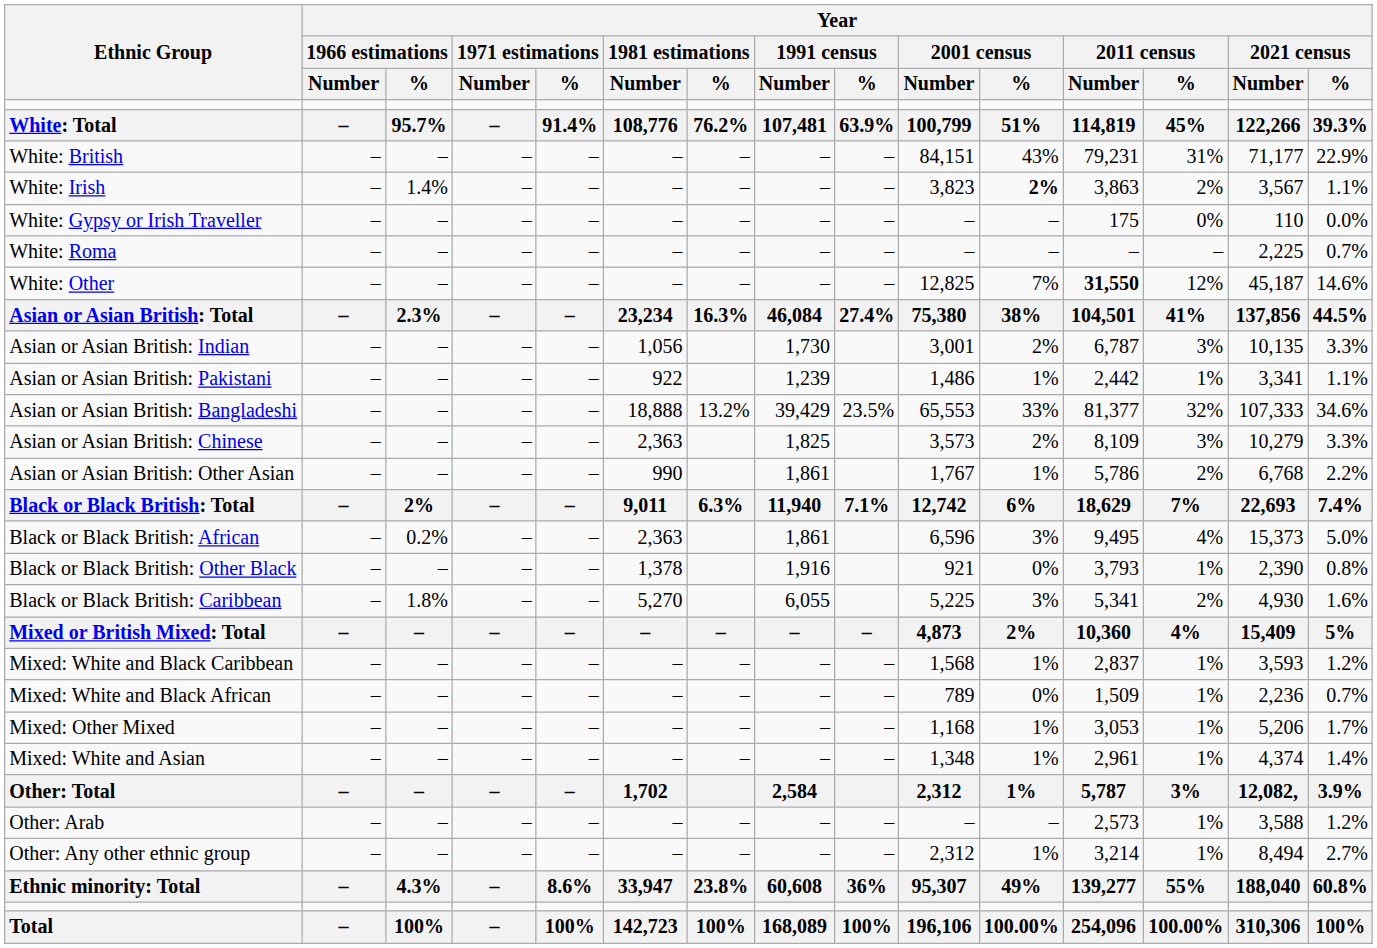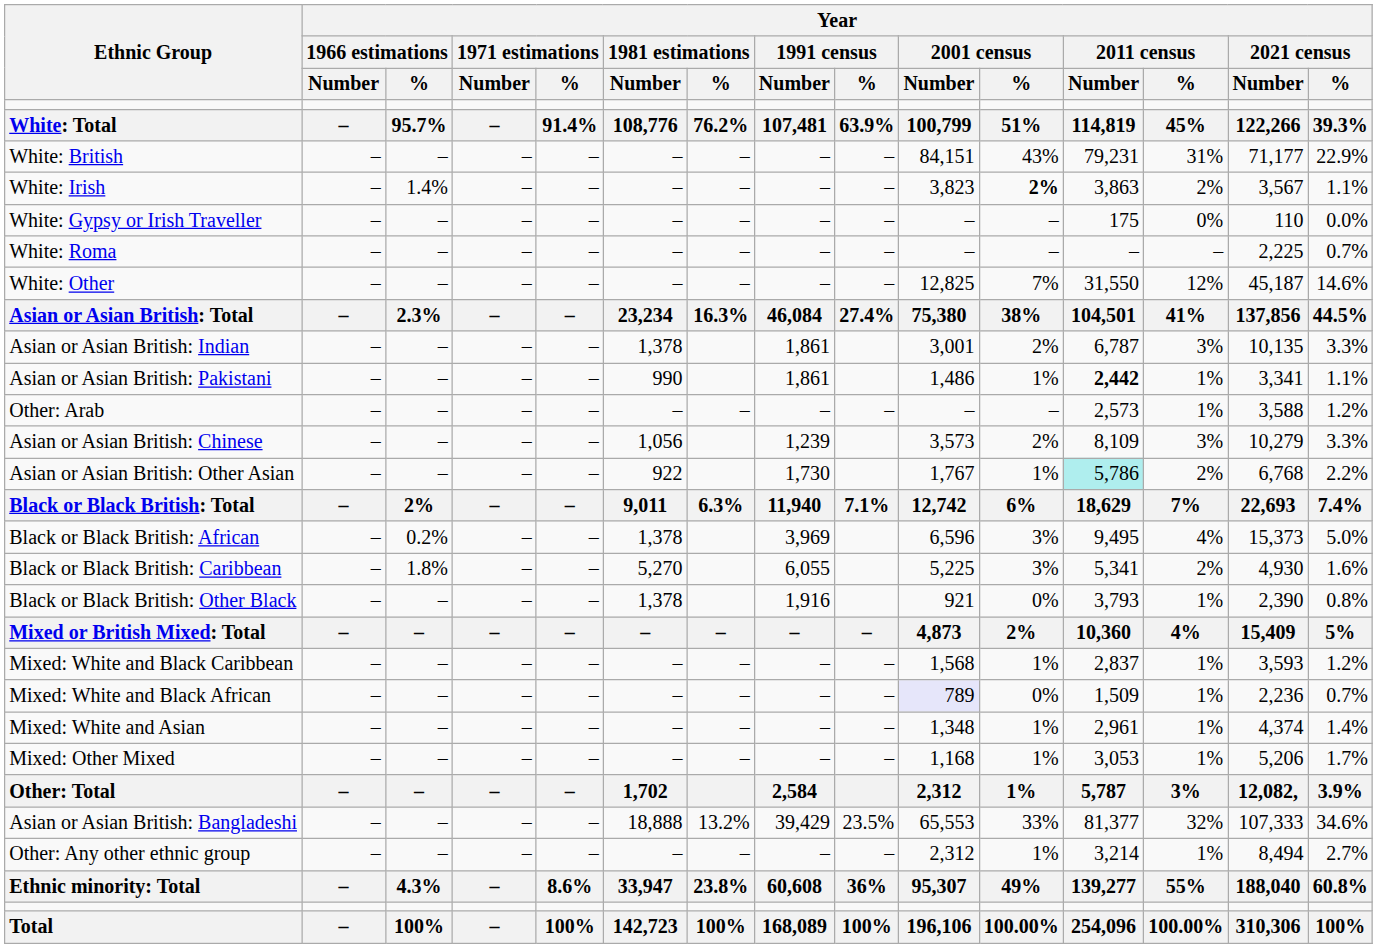White: Other | Year / 2011 census / Number: bold -> normal
Asian or Asian British: Indian | Year / 1981 estimations / Number: 1,056 -> 1,378
Asian or Asian British: Indian | Year / 1991 census / Number: 1,730 -> 1,861
Asian or Asian British: Pakistani | Year / 1981 estimations / Number: 922 -> 990
Asian or Asian British: Pakistani | Year / 1991 census / Number: 1,239 -> 1,861
Asian or Asian British: Pakistani | Year / 2011 census / Number: normal -> bold
rows swapped: Asian or Asian British: Bangladeshi <-> Other: Arab
Asian or Asian British: Chinese | Year / 1981 estimations / Number: 2,363 -> 1,056
Asian or Asian British: Chinese | Year / 1991 census / Number: 1,825 -> 1,239
Asian or Asian British: Other Asian | Year / 1981 estimations / Number: 990 -> 922
Asian or Asian British: Other Asian | Year / 1991 census / Number: 1,861 -> 1,730
Asian or Asian British: Other Asian | Year / 2011 census / Number: no background -> paleturquoise background
Black or Black British: African | Year / 1981 estimations / Number: 2,363 -> 1,378
Black or Black British: African | Year / 1991 census / Number: 1,861 -> 3,969
rows swapped: Black or Black British: Caribbean <-> Black or Black British: Other Black
Mixed: White and Black African | Year / 2001 census / Number: no background -> lavender background
rows swapped: Mixed: White and Asian <-> Mixed: Other Mixed
